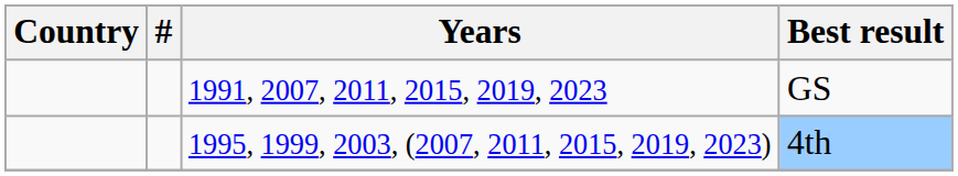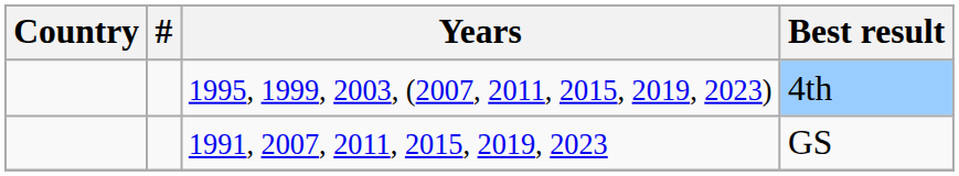rows swapped: 4th <-> GS
